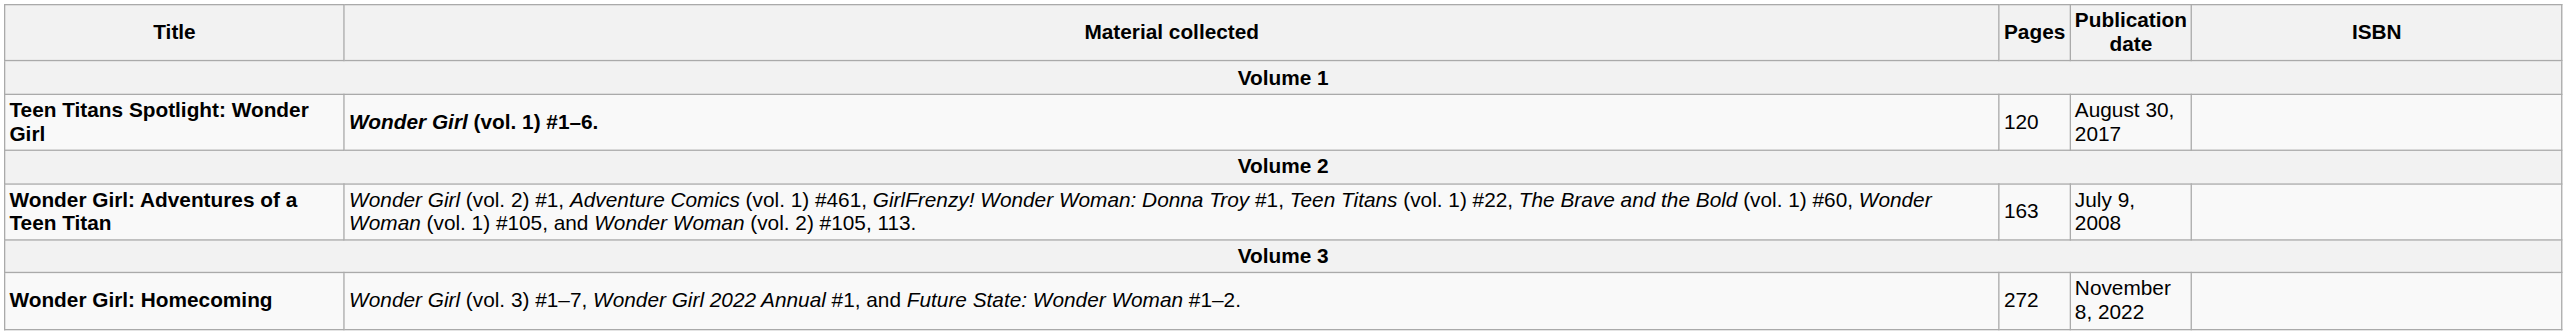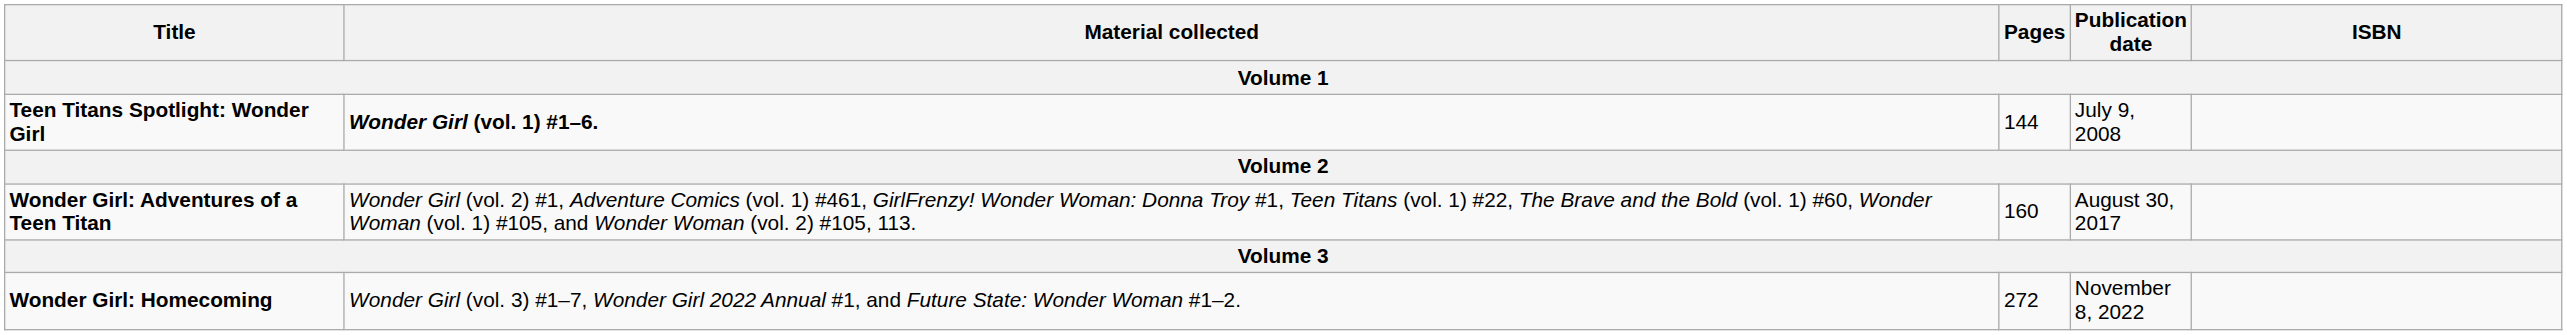Teen Titans Spotlight: Wonder Girl | Pages: 120 -> 144
Teen Titans Spotlight: Wonder Girl | Publication date: August 30, 2017 -> July 9, 2008
Wonder Girl: Adventures of a Teen Titan | Pages: 163 -> 160
Wonder Girl: Adventures of a Teen Titan | Publication date: July 9, 2008 -> August 30, 2017
